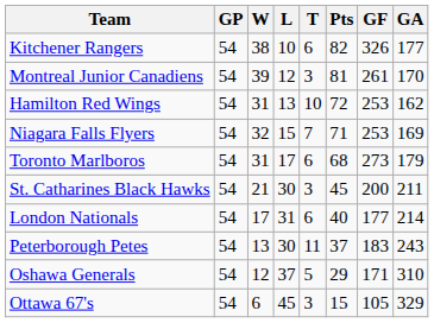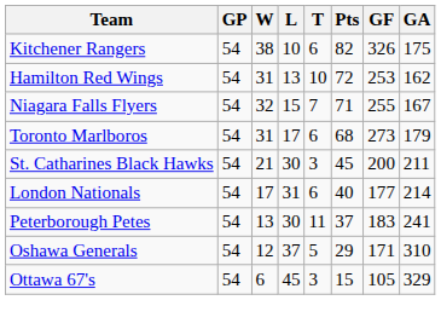Kitchener Rangers | GA: 177 -> 175
- row: Montreal Junior Canadiens | 54 | 39 | 12 | 3 | 81 | 261 | 170
Niagara Falls Flyers | GF: 253 -> 255
Niagara Falls Flyers | GA: 169 -> 167
Peterborough Petes | GA: 243 -> 241
